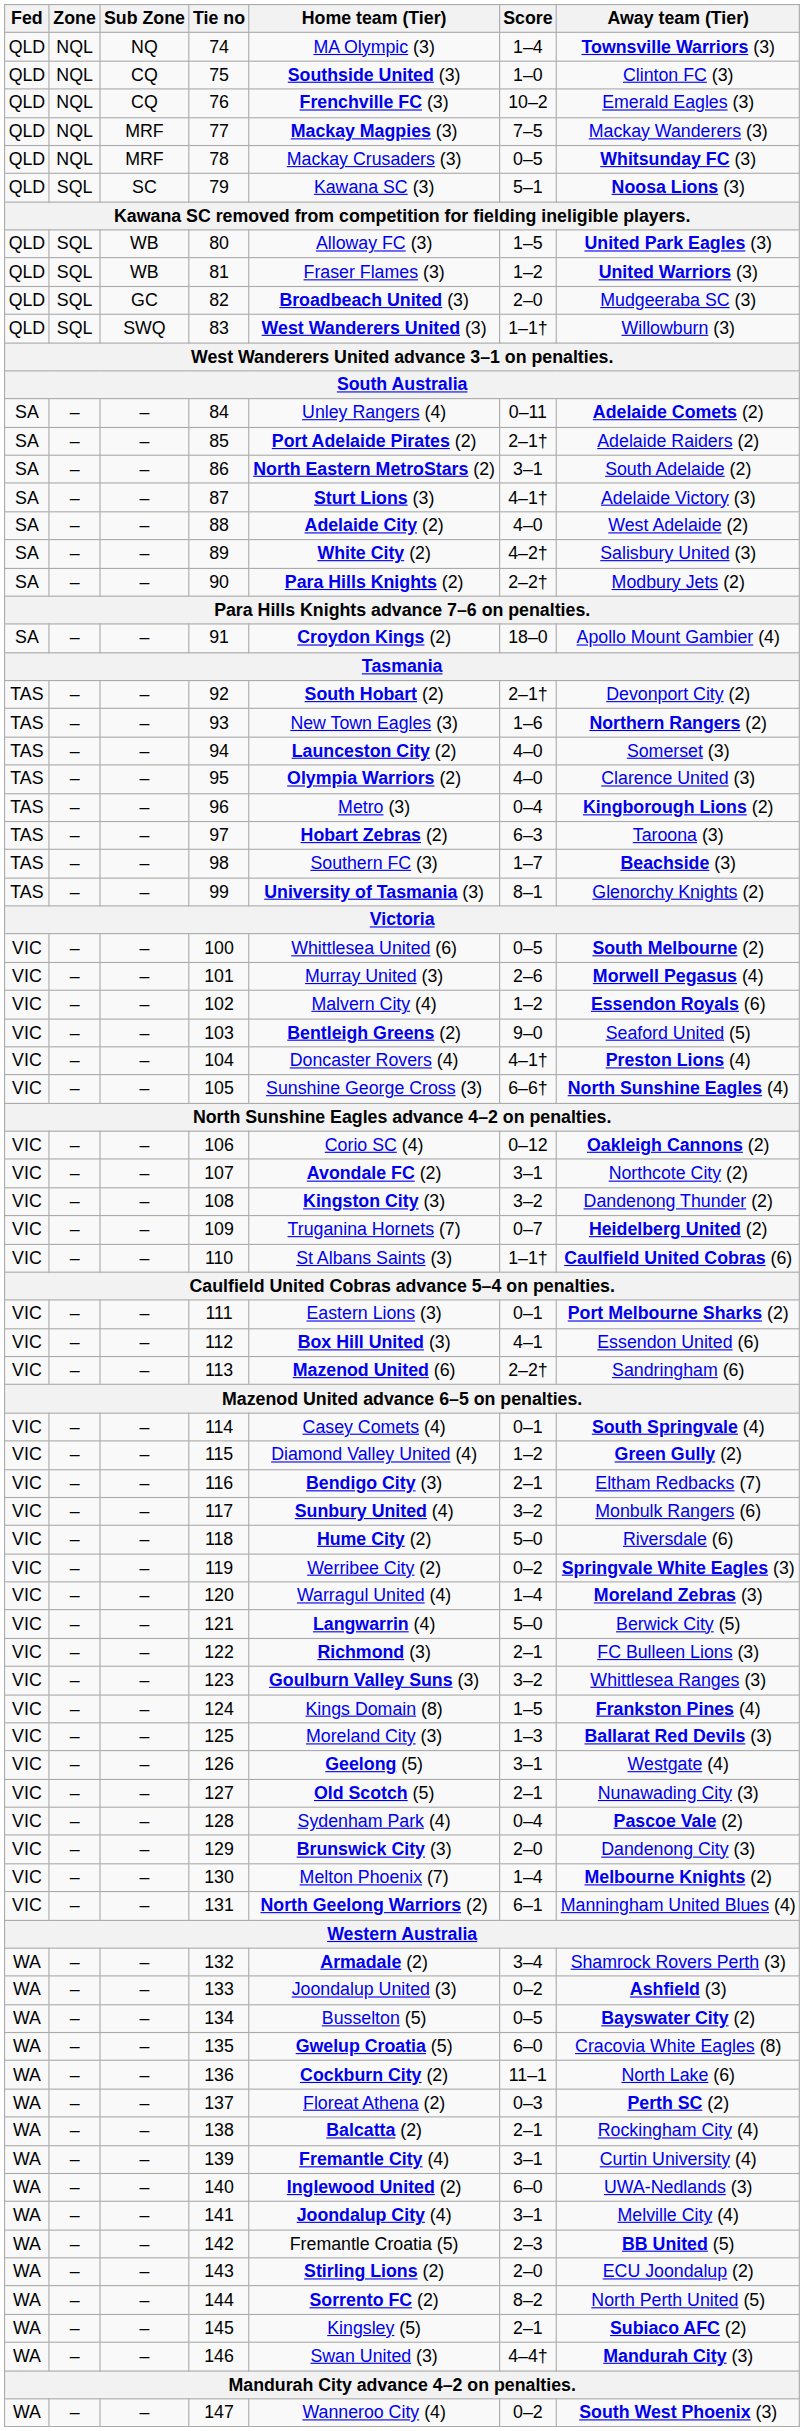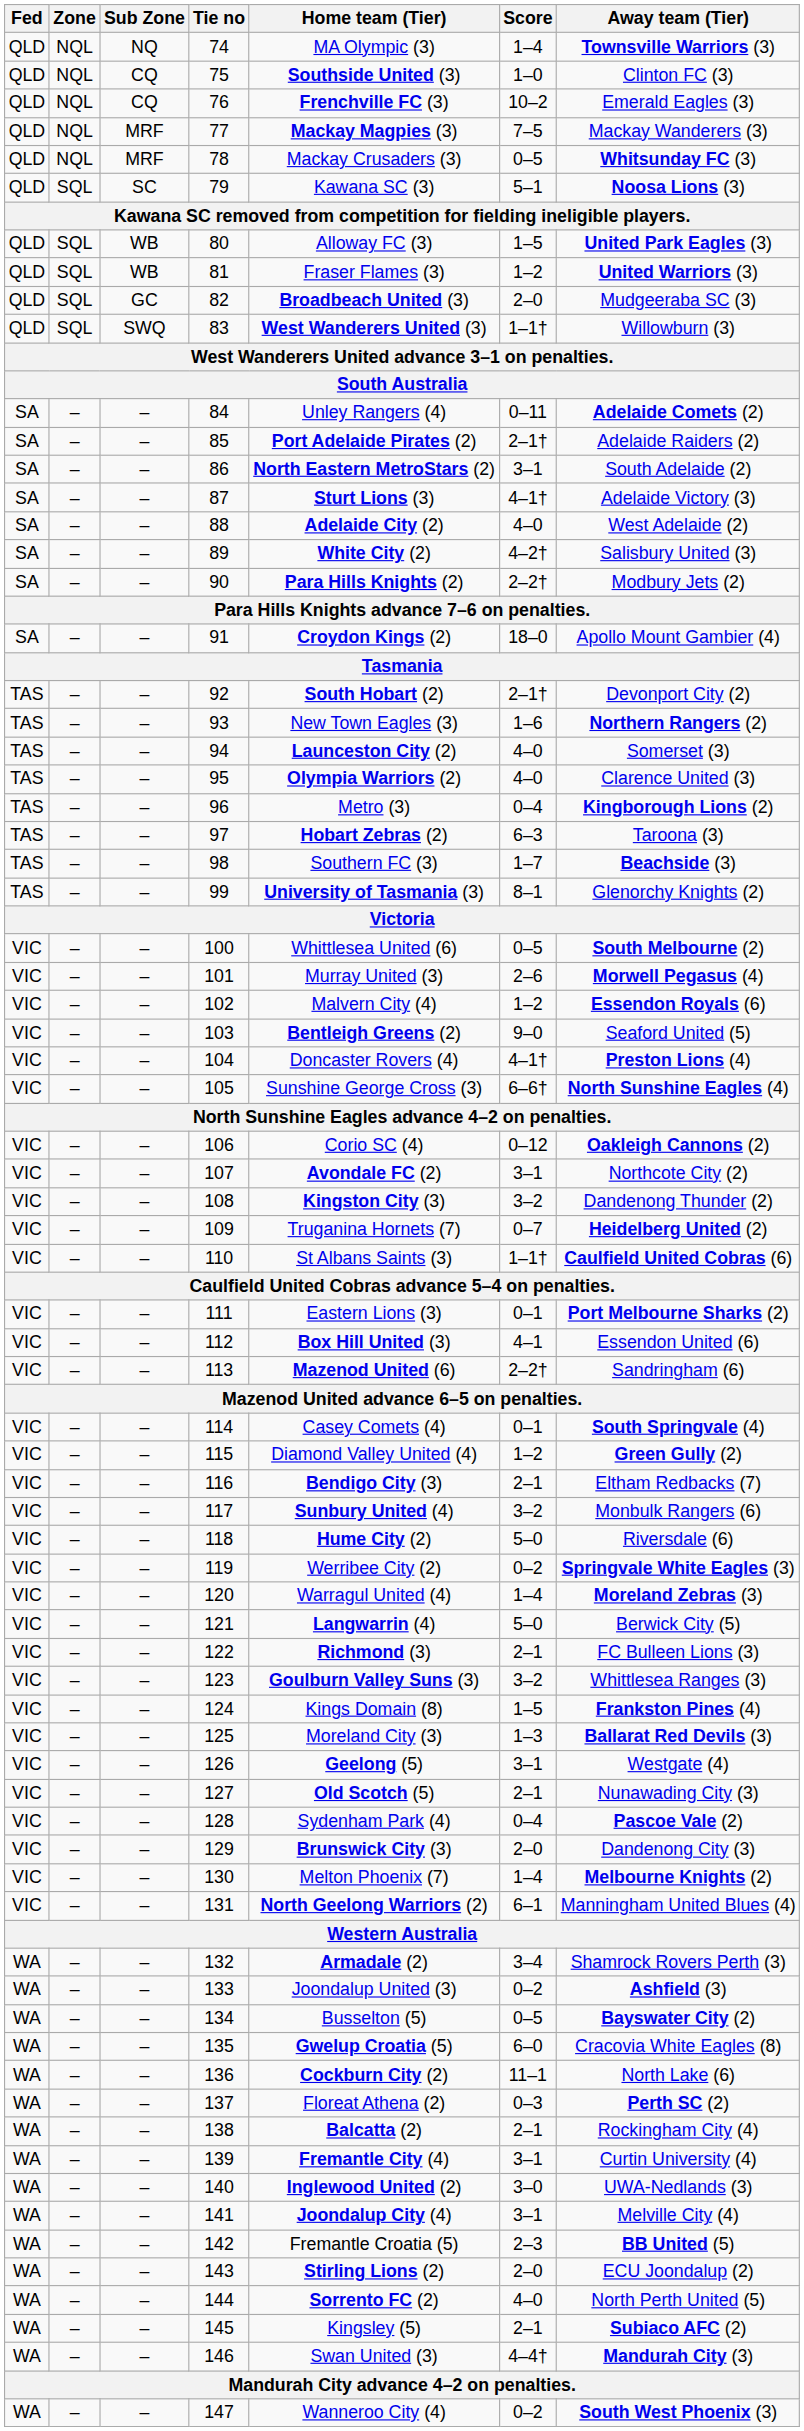140 | Score: 6–0 -> 3–0
144 | Score: 8–2 -> 4–0
